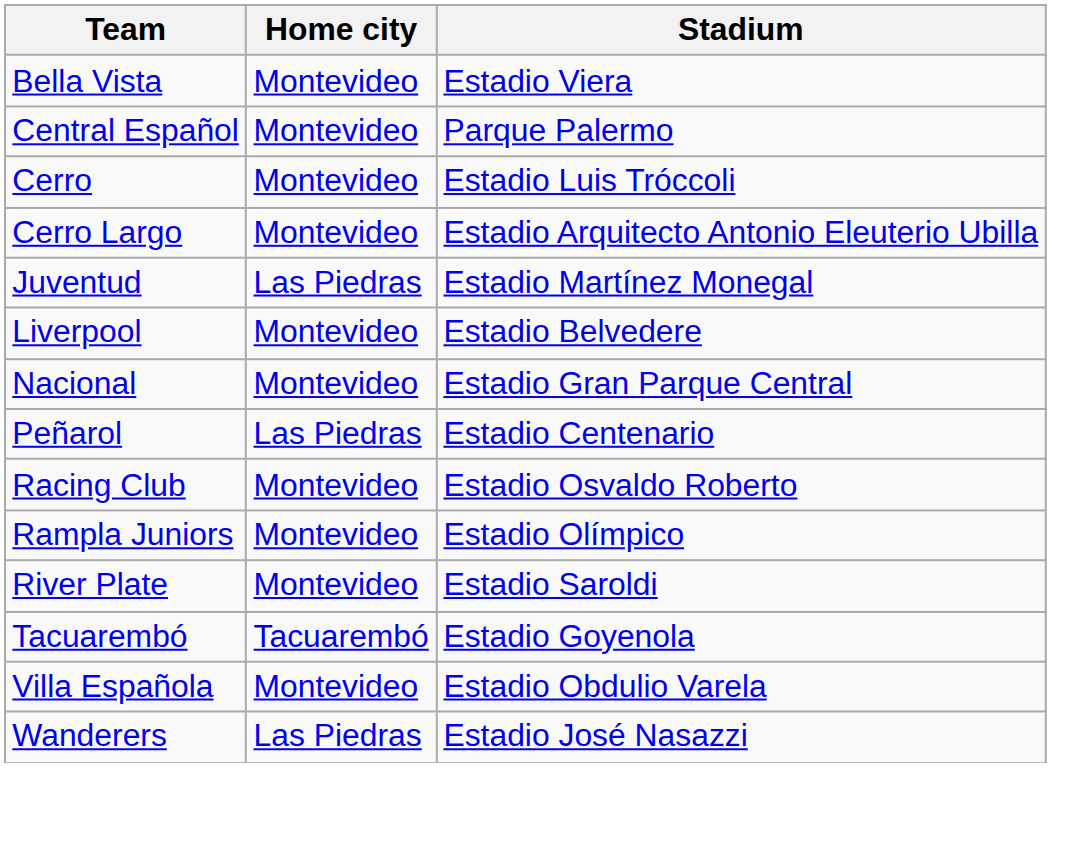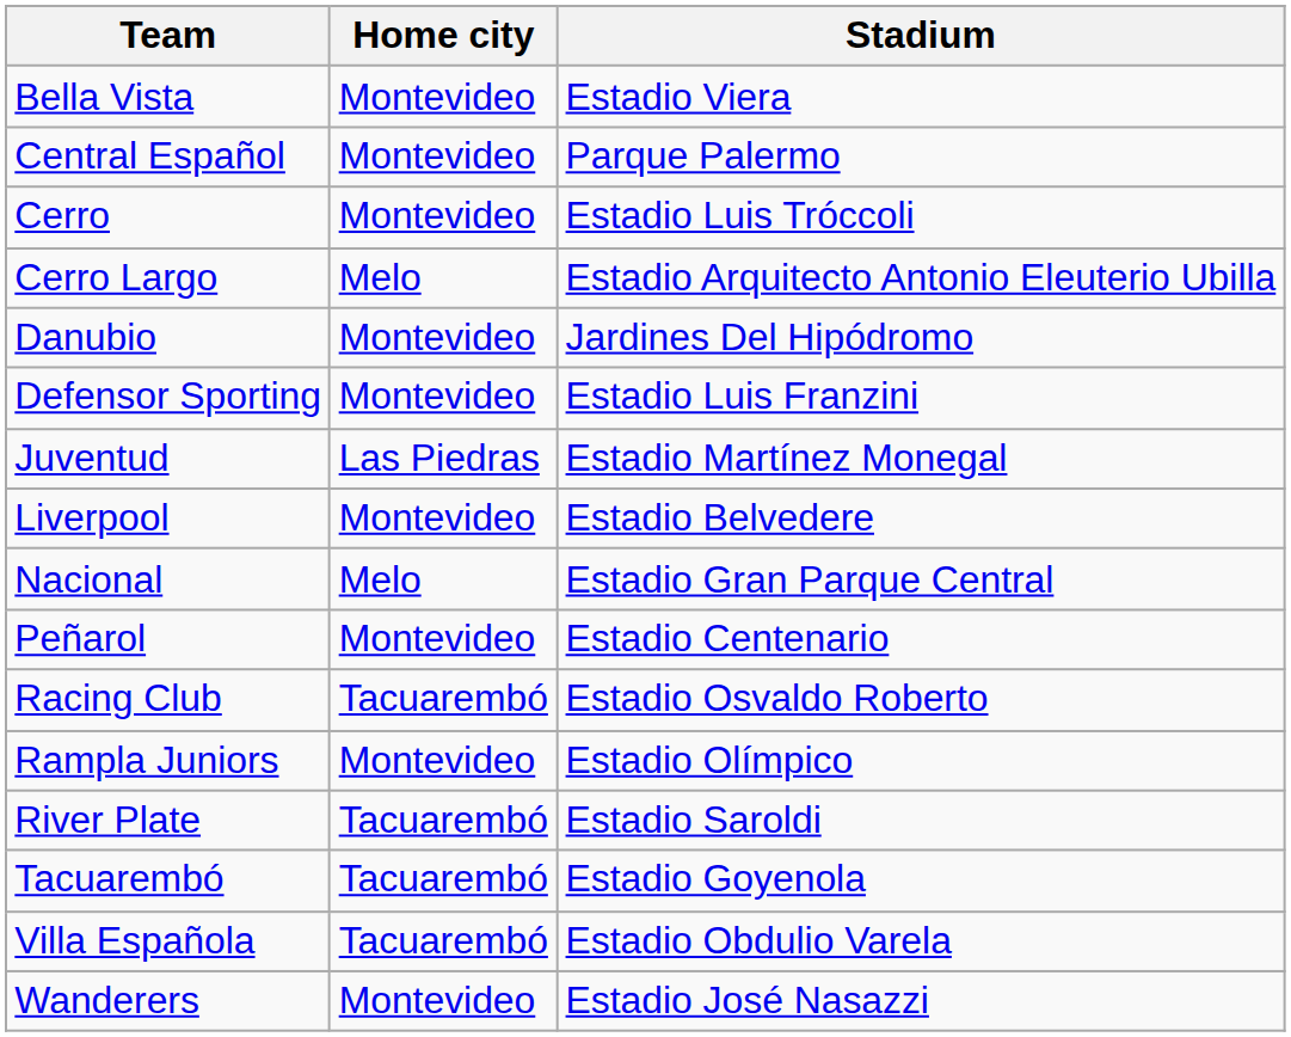Cerro Largo | Home city: Montevideo -> Melo
+ row: Danubio | Montevideo | Jardines Del Hipódromo
+ row: Defensor Sporting | Montevideo | Estadio Luis Franzini
Nacional | Home city: Montevideo -> Melo
Peñarol | Home city: Las Piedras -> Montevideo
Racing Club | Home city: Montevideo -> Tacuarembó
River Plate | Home city: Montevideo -> Tacuarembó
Villa Española | Home city: Montevideo -> Tacuarembó
Wanderers | Home city: Las Piedras -> Montevideo
